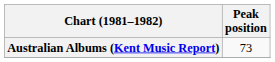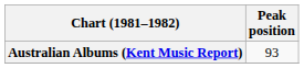Australian Albums (Kent Music Report) | Peak position: 73 -> 93
